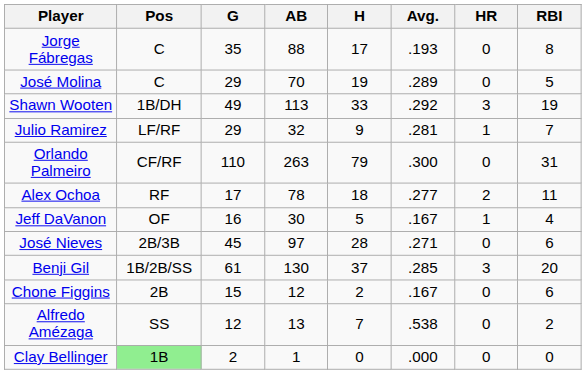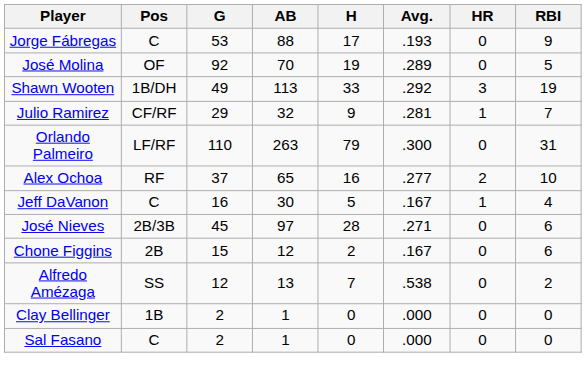Jorge Fábregas | G: 35 -> 53
Jorge Fábregas | RBI: 8 -> 9
José Molina | Pos: C -> OF
José Molina | G: 29 -> 92
Julio Ramirez | Pos: LF/RF -> CF/RF
Orlando Palmeiro | Pos: CF/RF -> LF/RF
Alex Ochoa | G: 17 -> 37
Alex Ochoa | AB: 78 -> 65
Alex Ochoa | H: 18 -> 16
Alex Ochoa | RBI: 11 -> 10
Jeff DaVanon | Pos: OF -> C
- row: Benji Gil | 1B/2B/SS | 61 | 130 | 37 | .285 | 3 | 20
Clay Bellinger | Pos: lightgreen background -> no background
+ row: Sal Fasano | C | 2 | 1 | 0 | .000 | 0 | 0
